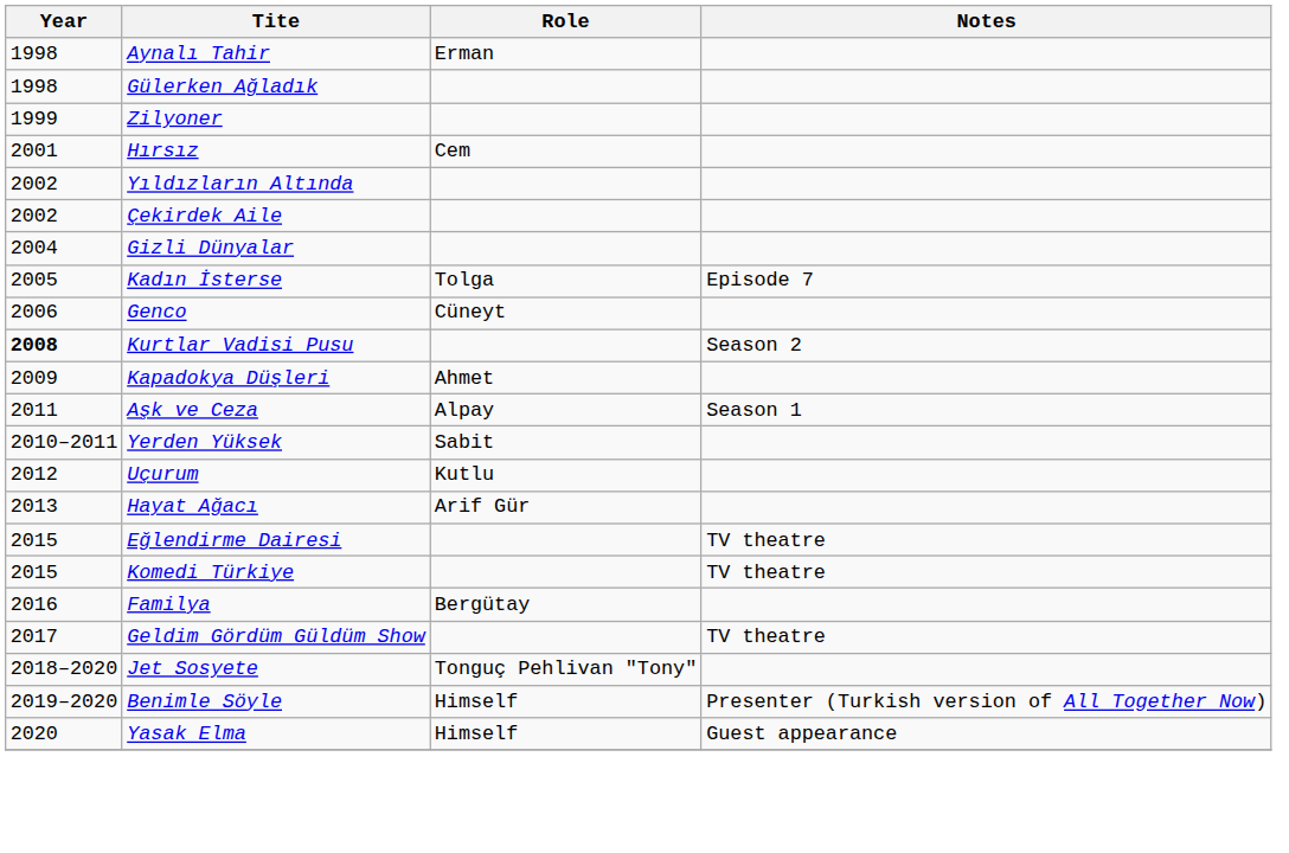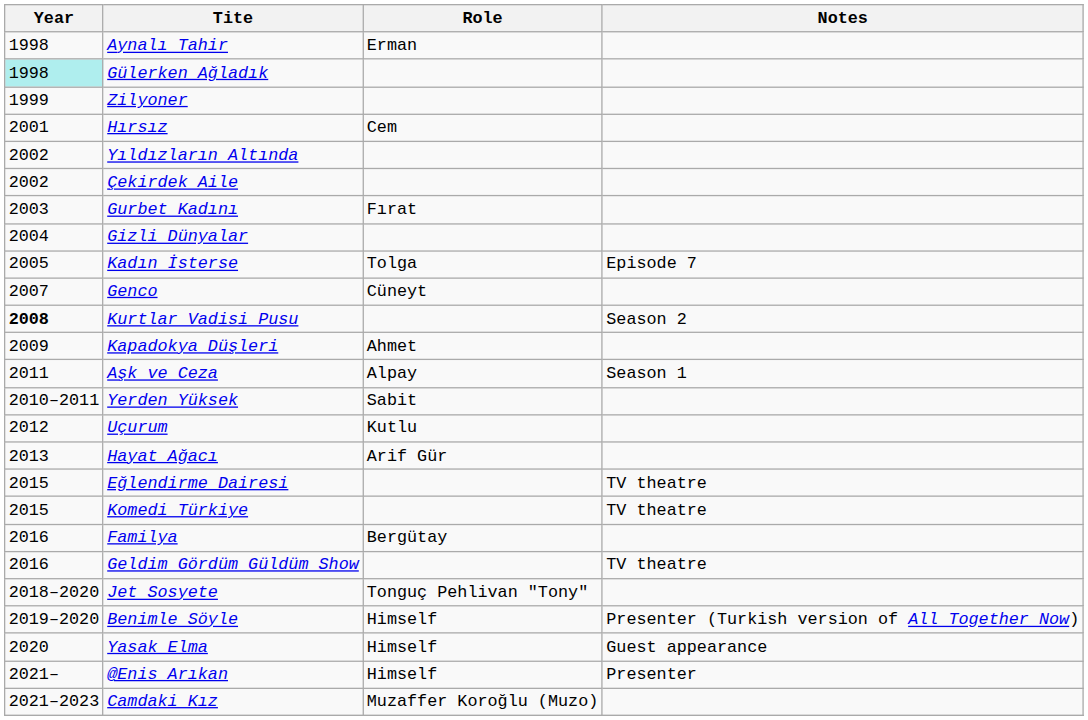Gülerken Ağladık | Year: no background -> paleturquoise background
+ row: 2003 | Gurbet Kadını | Fırat
Genco | Year: 2006 -> 2007
Geldim Gördüm Güldüm Show | Year: 2017 -> 2016
+ row: 2021– | @Enis Arıkan | Himself | Presenter
+ row: 2021–2023 | Camdaki Kız | Muzaffer Koroğlu (Muzo)
